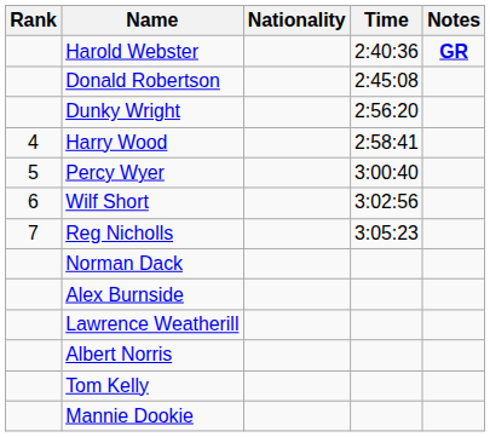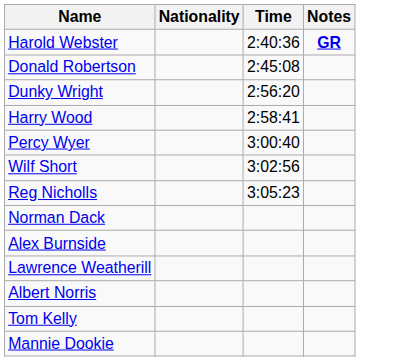- column: Rank | 4 | 5 | 6 | 7
